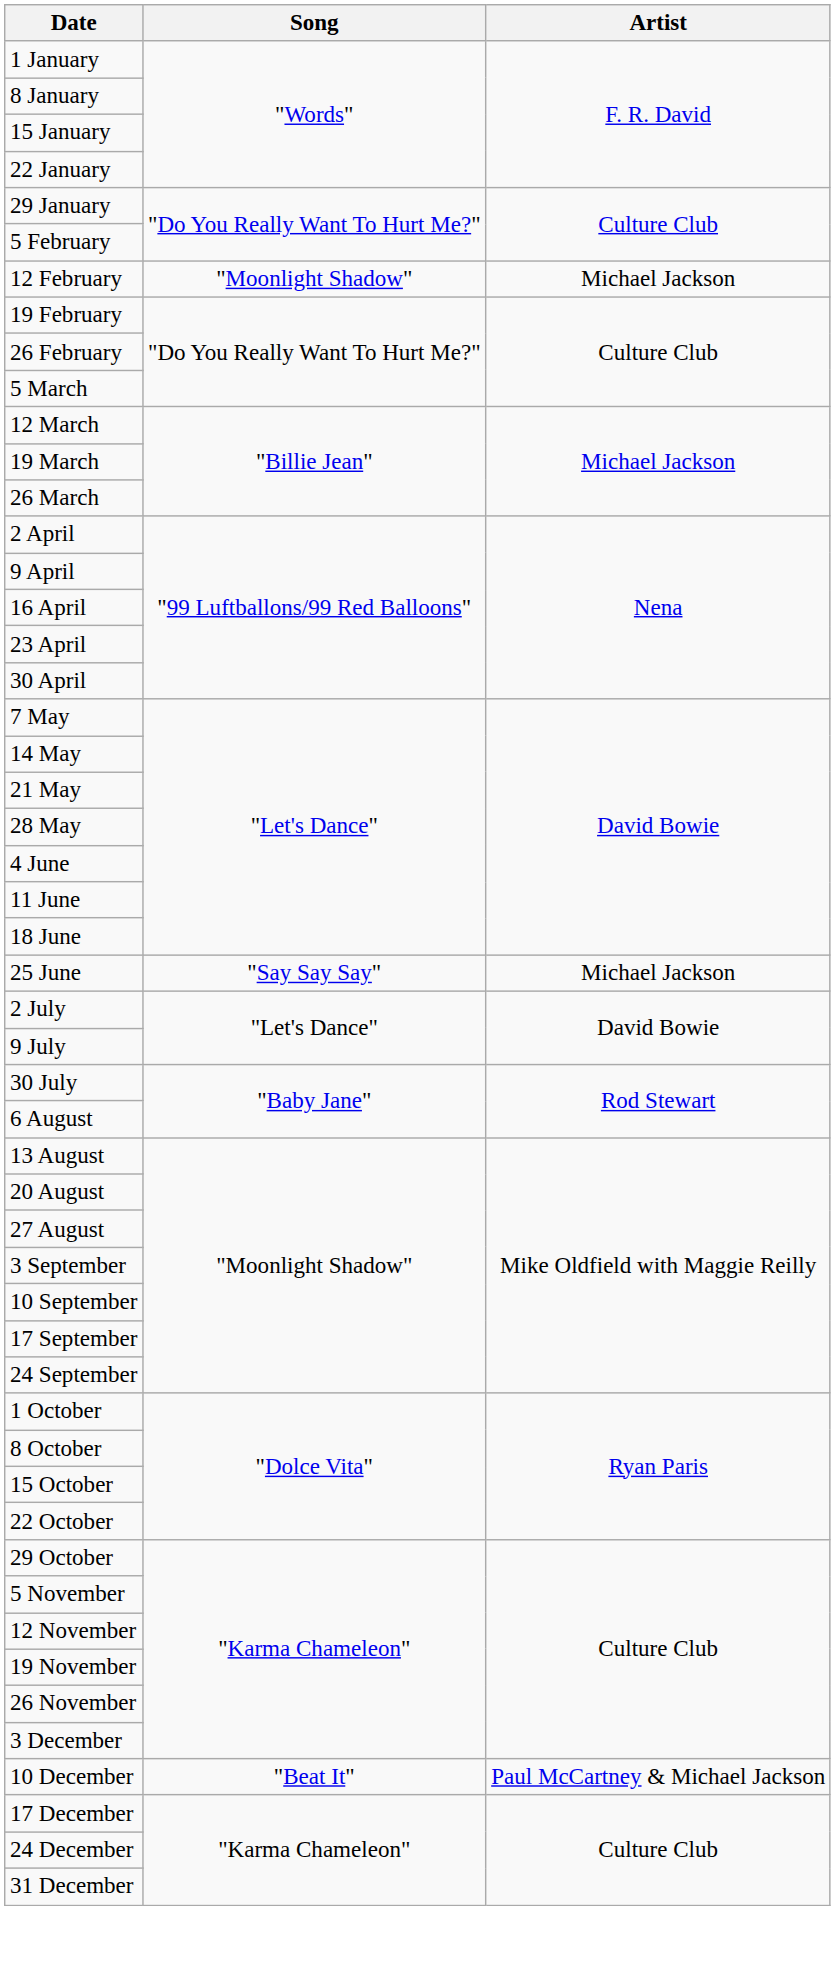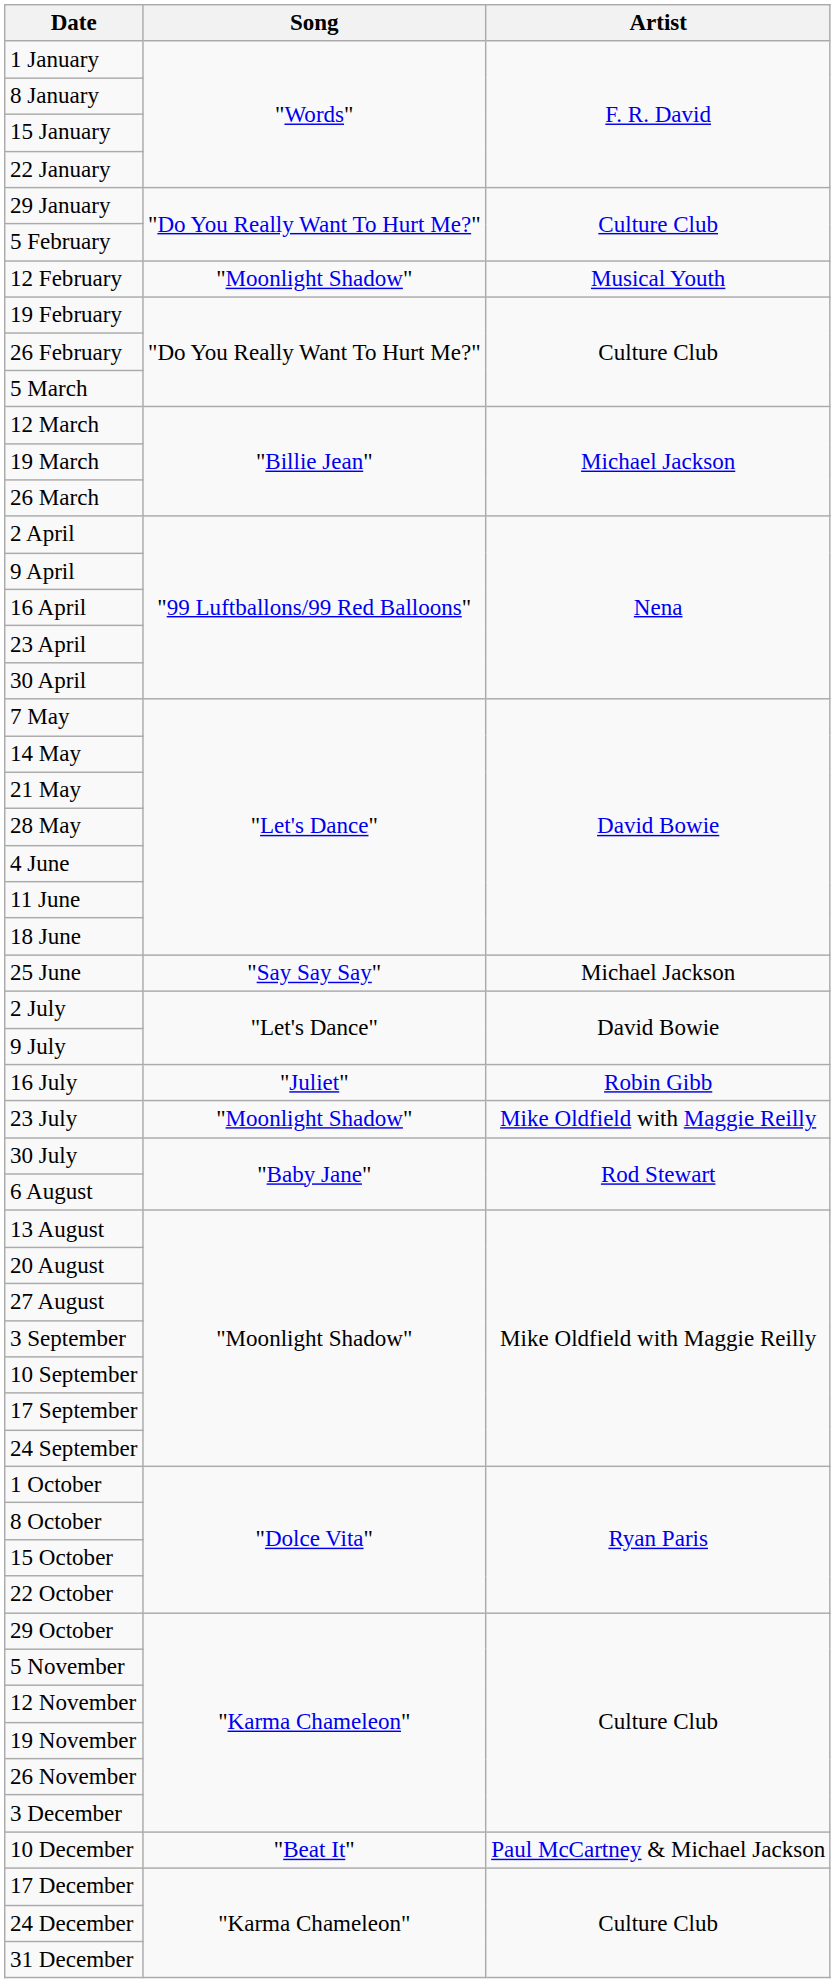12 February | Artist: Michael Jackson -> Musical Youth
+ row: 16 July | "Juliet" | Robin Gibb
+ row: 23 July | "Moonlight Shadow" | Mike Oldfield with Maggie Reilly
